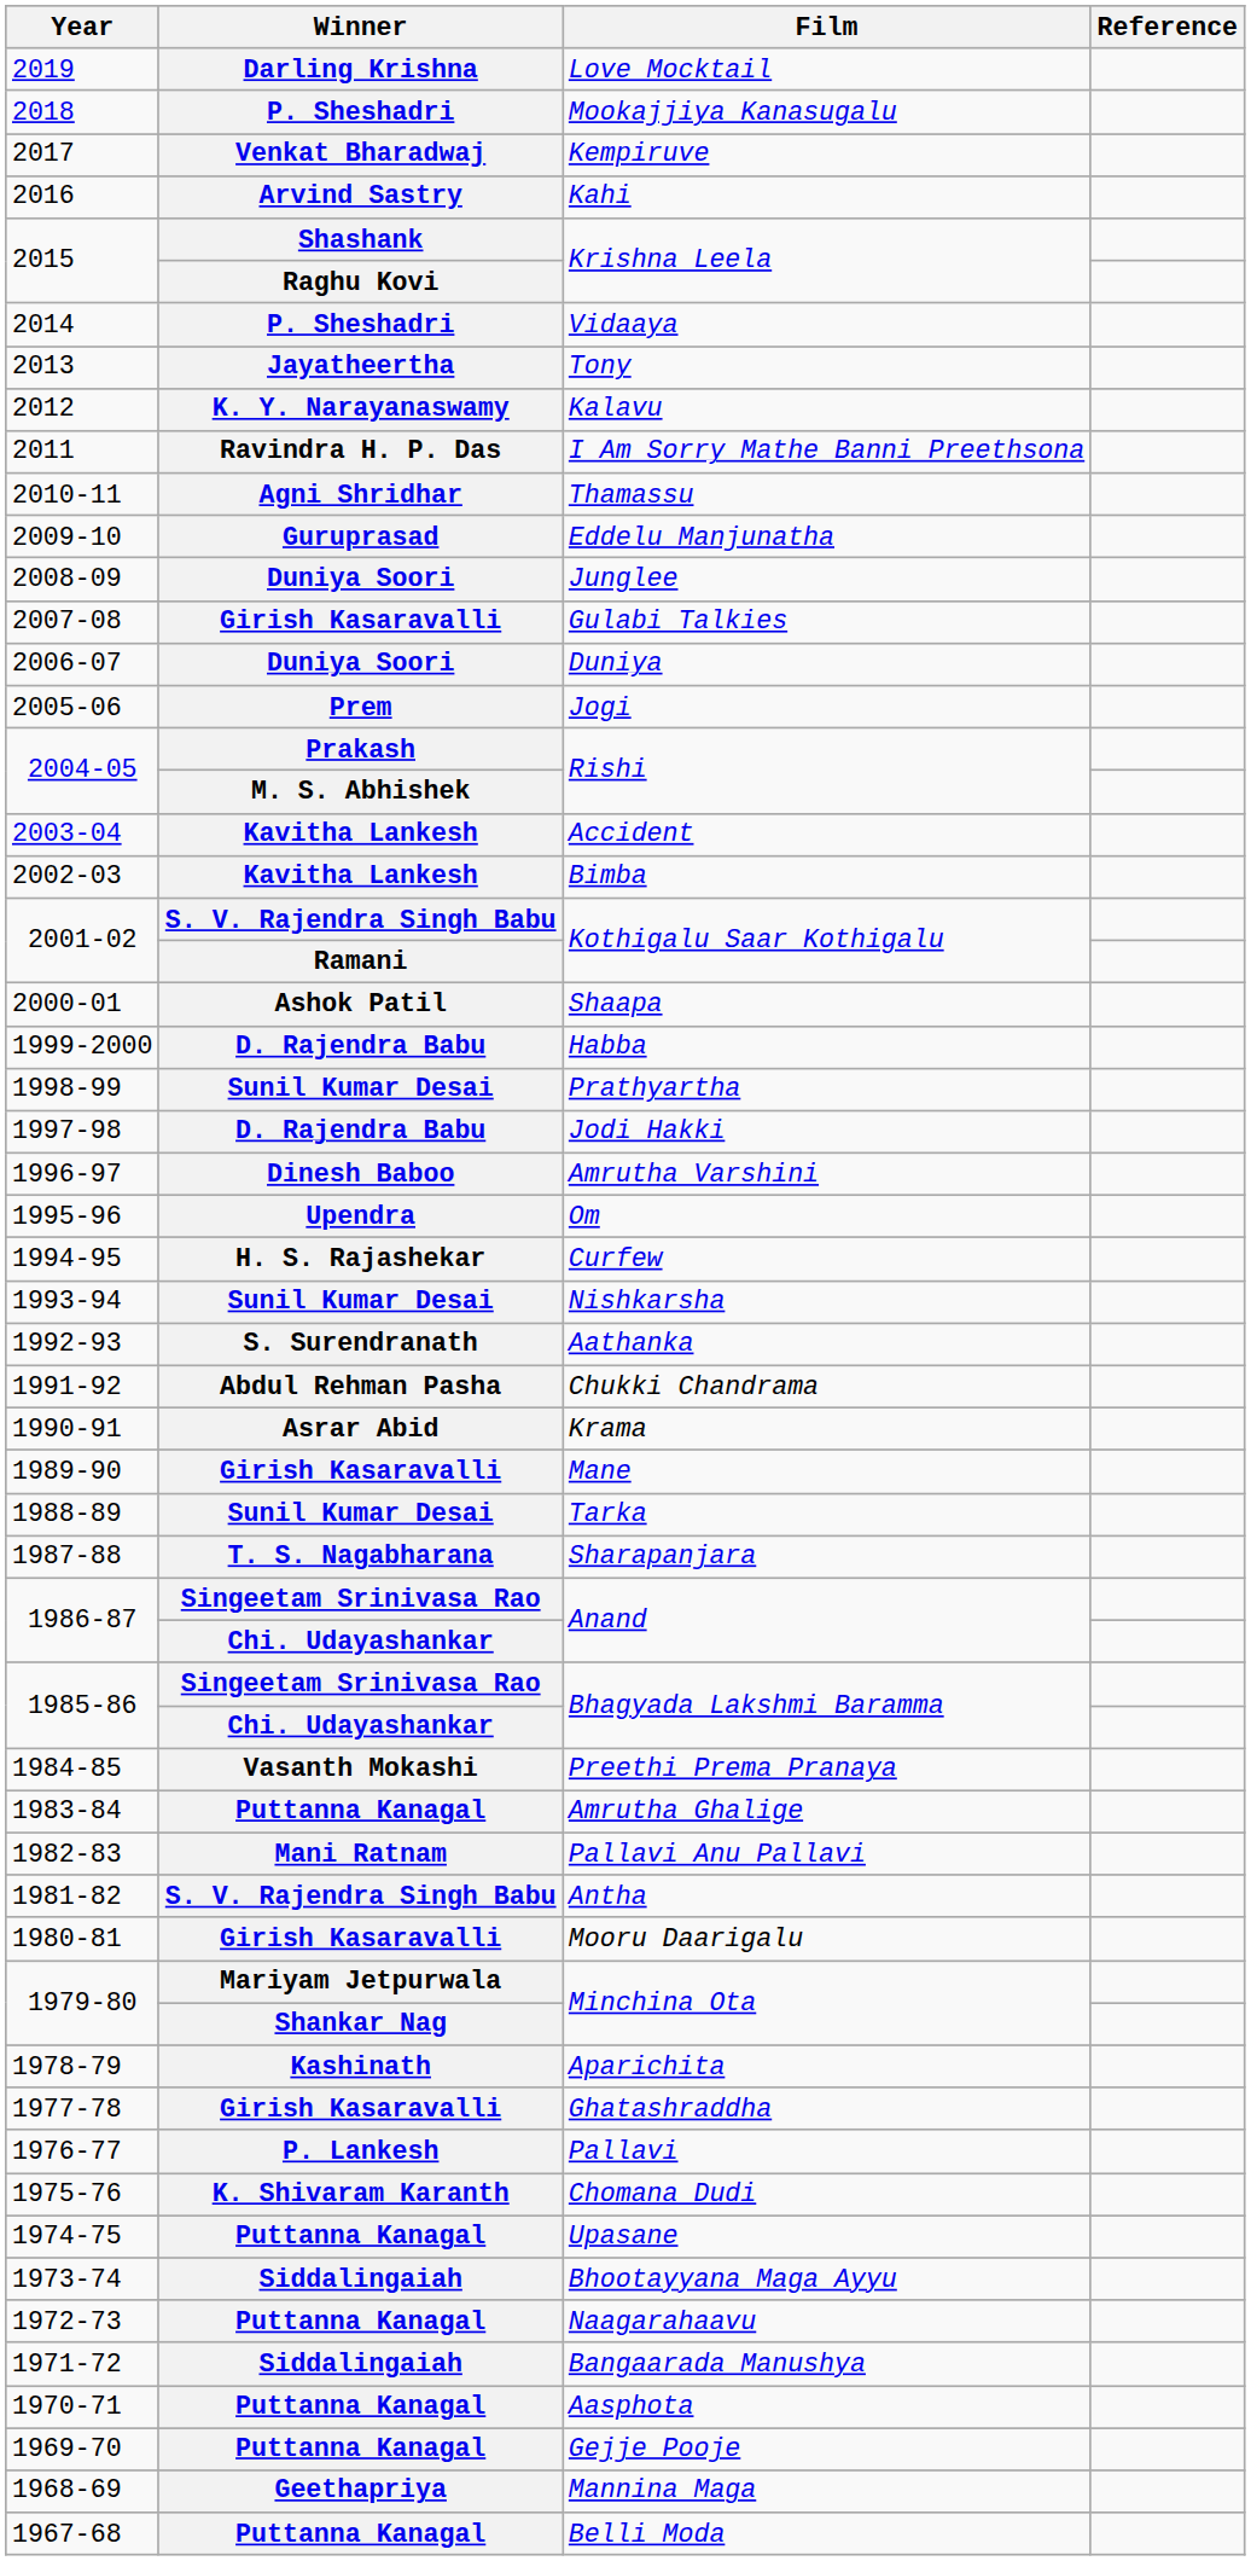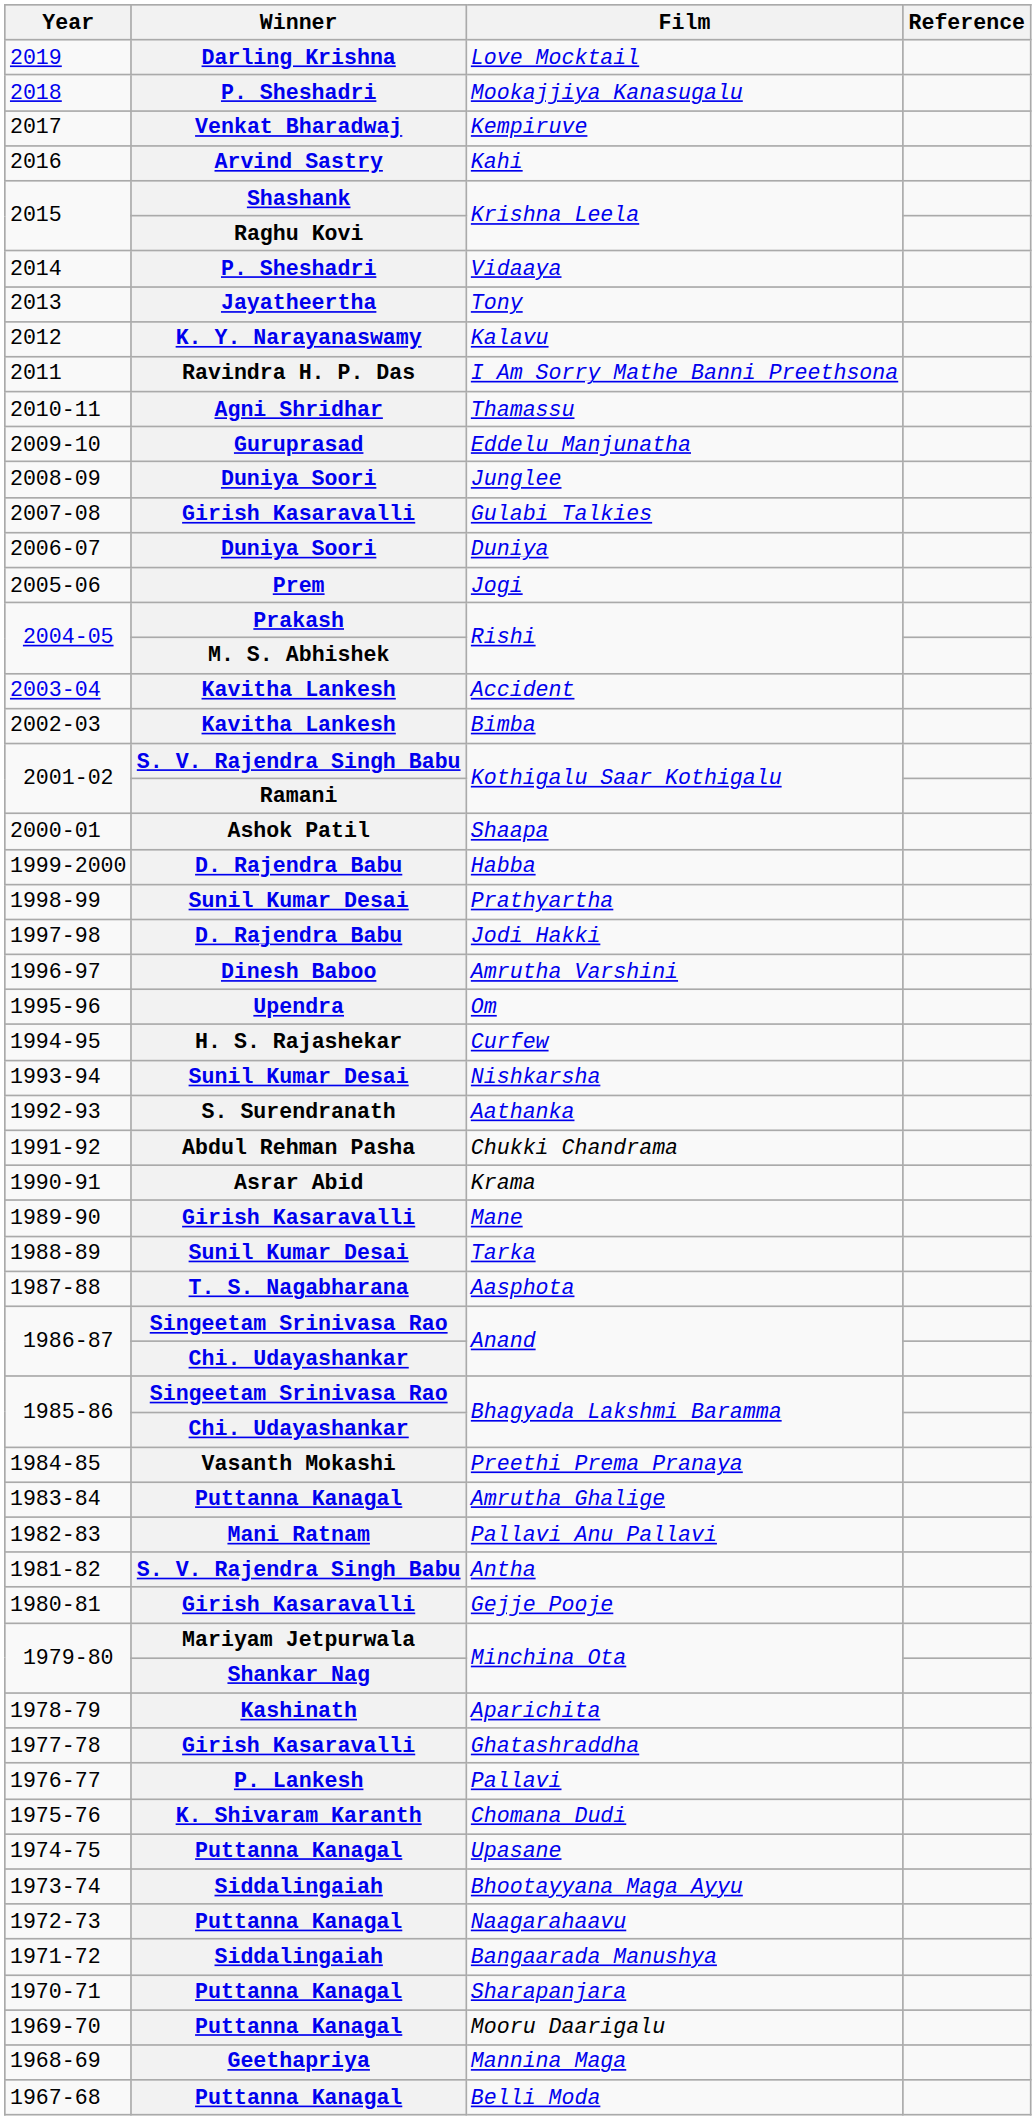1987-88 | Film: Sharapanjara -> Aasphota
1980-81 | Film: Mooru Daarigalu -> Gejje Pooje
1970-71 | Film: Aasphota -> Sharapanjara
1969-70 | Film: Gejje Pooje -> Mooru Daarigalu
